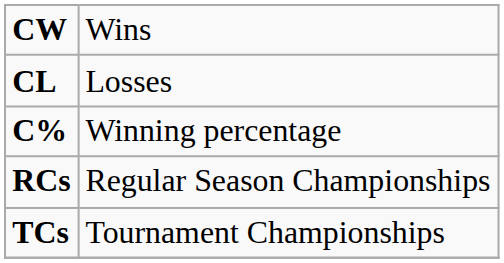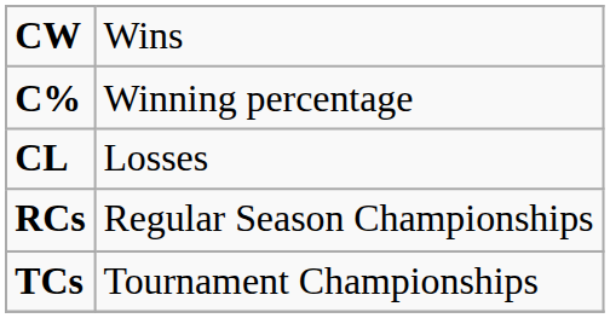rows swapped: CL <-> C%
